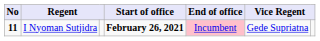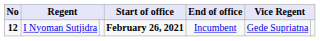I Nyoman Sutjidra | No: 11 -> 12
I Nyoman Sutjidra | End of office: pink background -> no background
